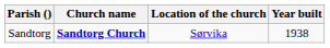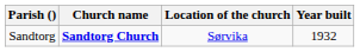Sandtorg | Year built: 1938 -> 1932
